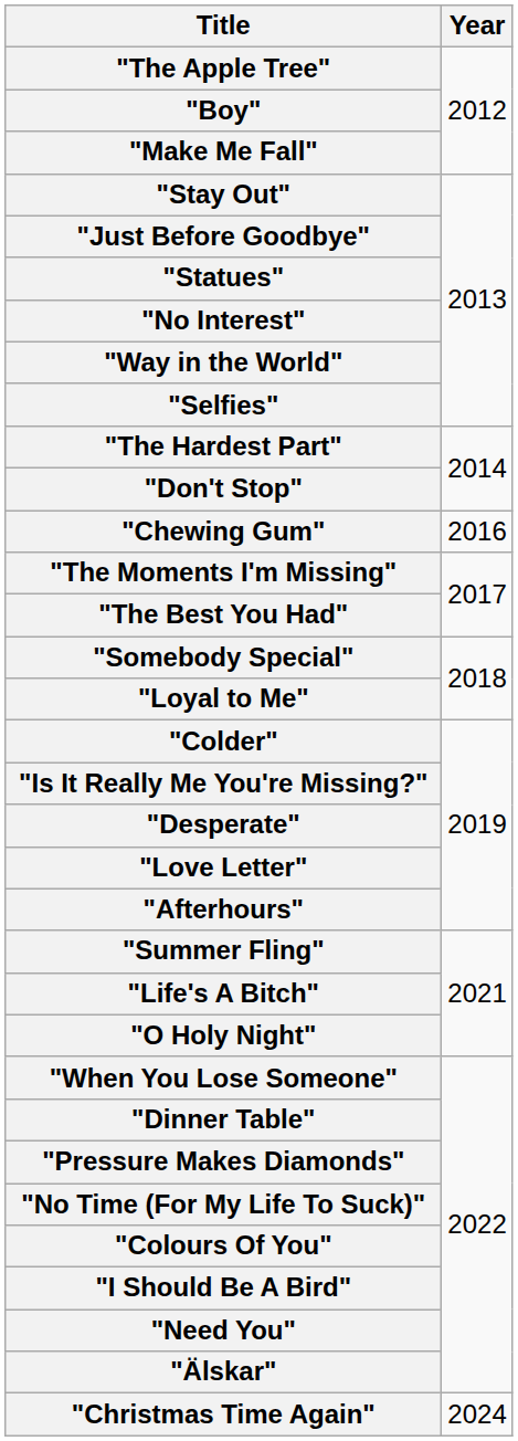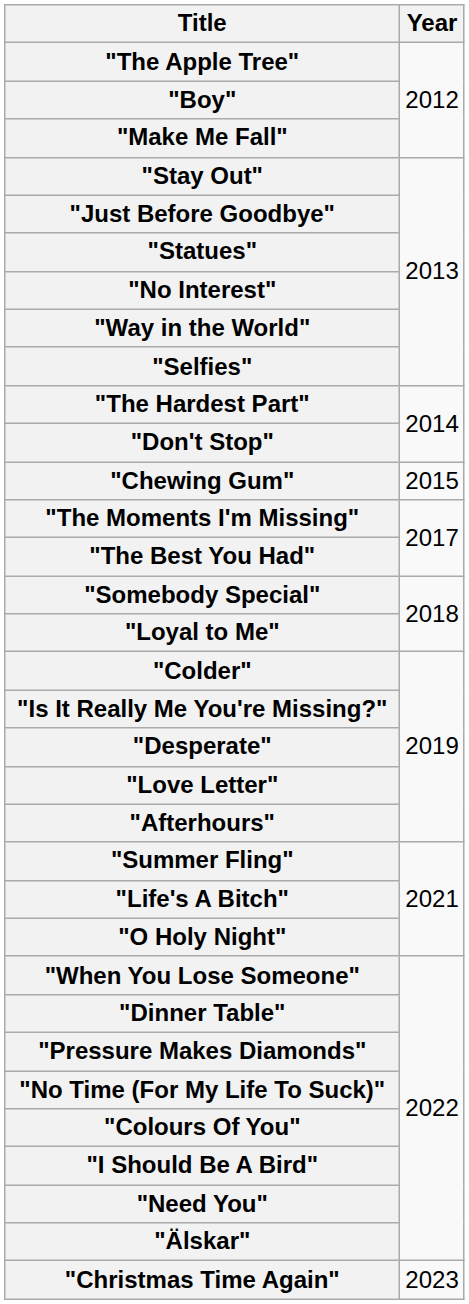"Chewing Gum" | Year: 2016 -> 2015
"Christmas Time Again" | Year: 2024 -> 2023
